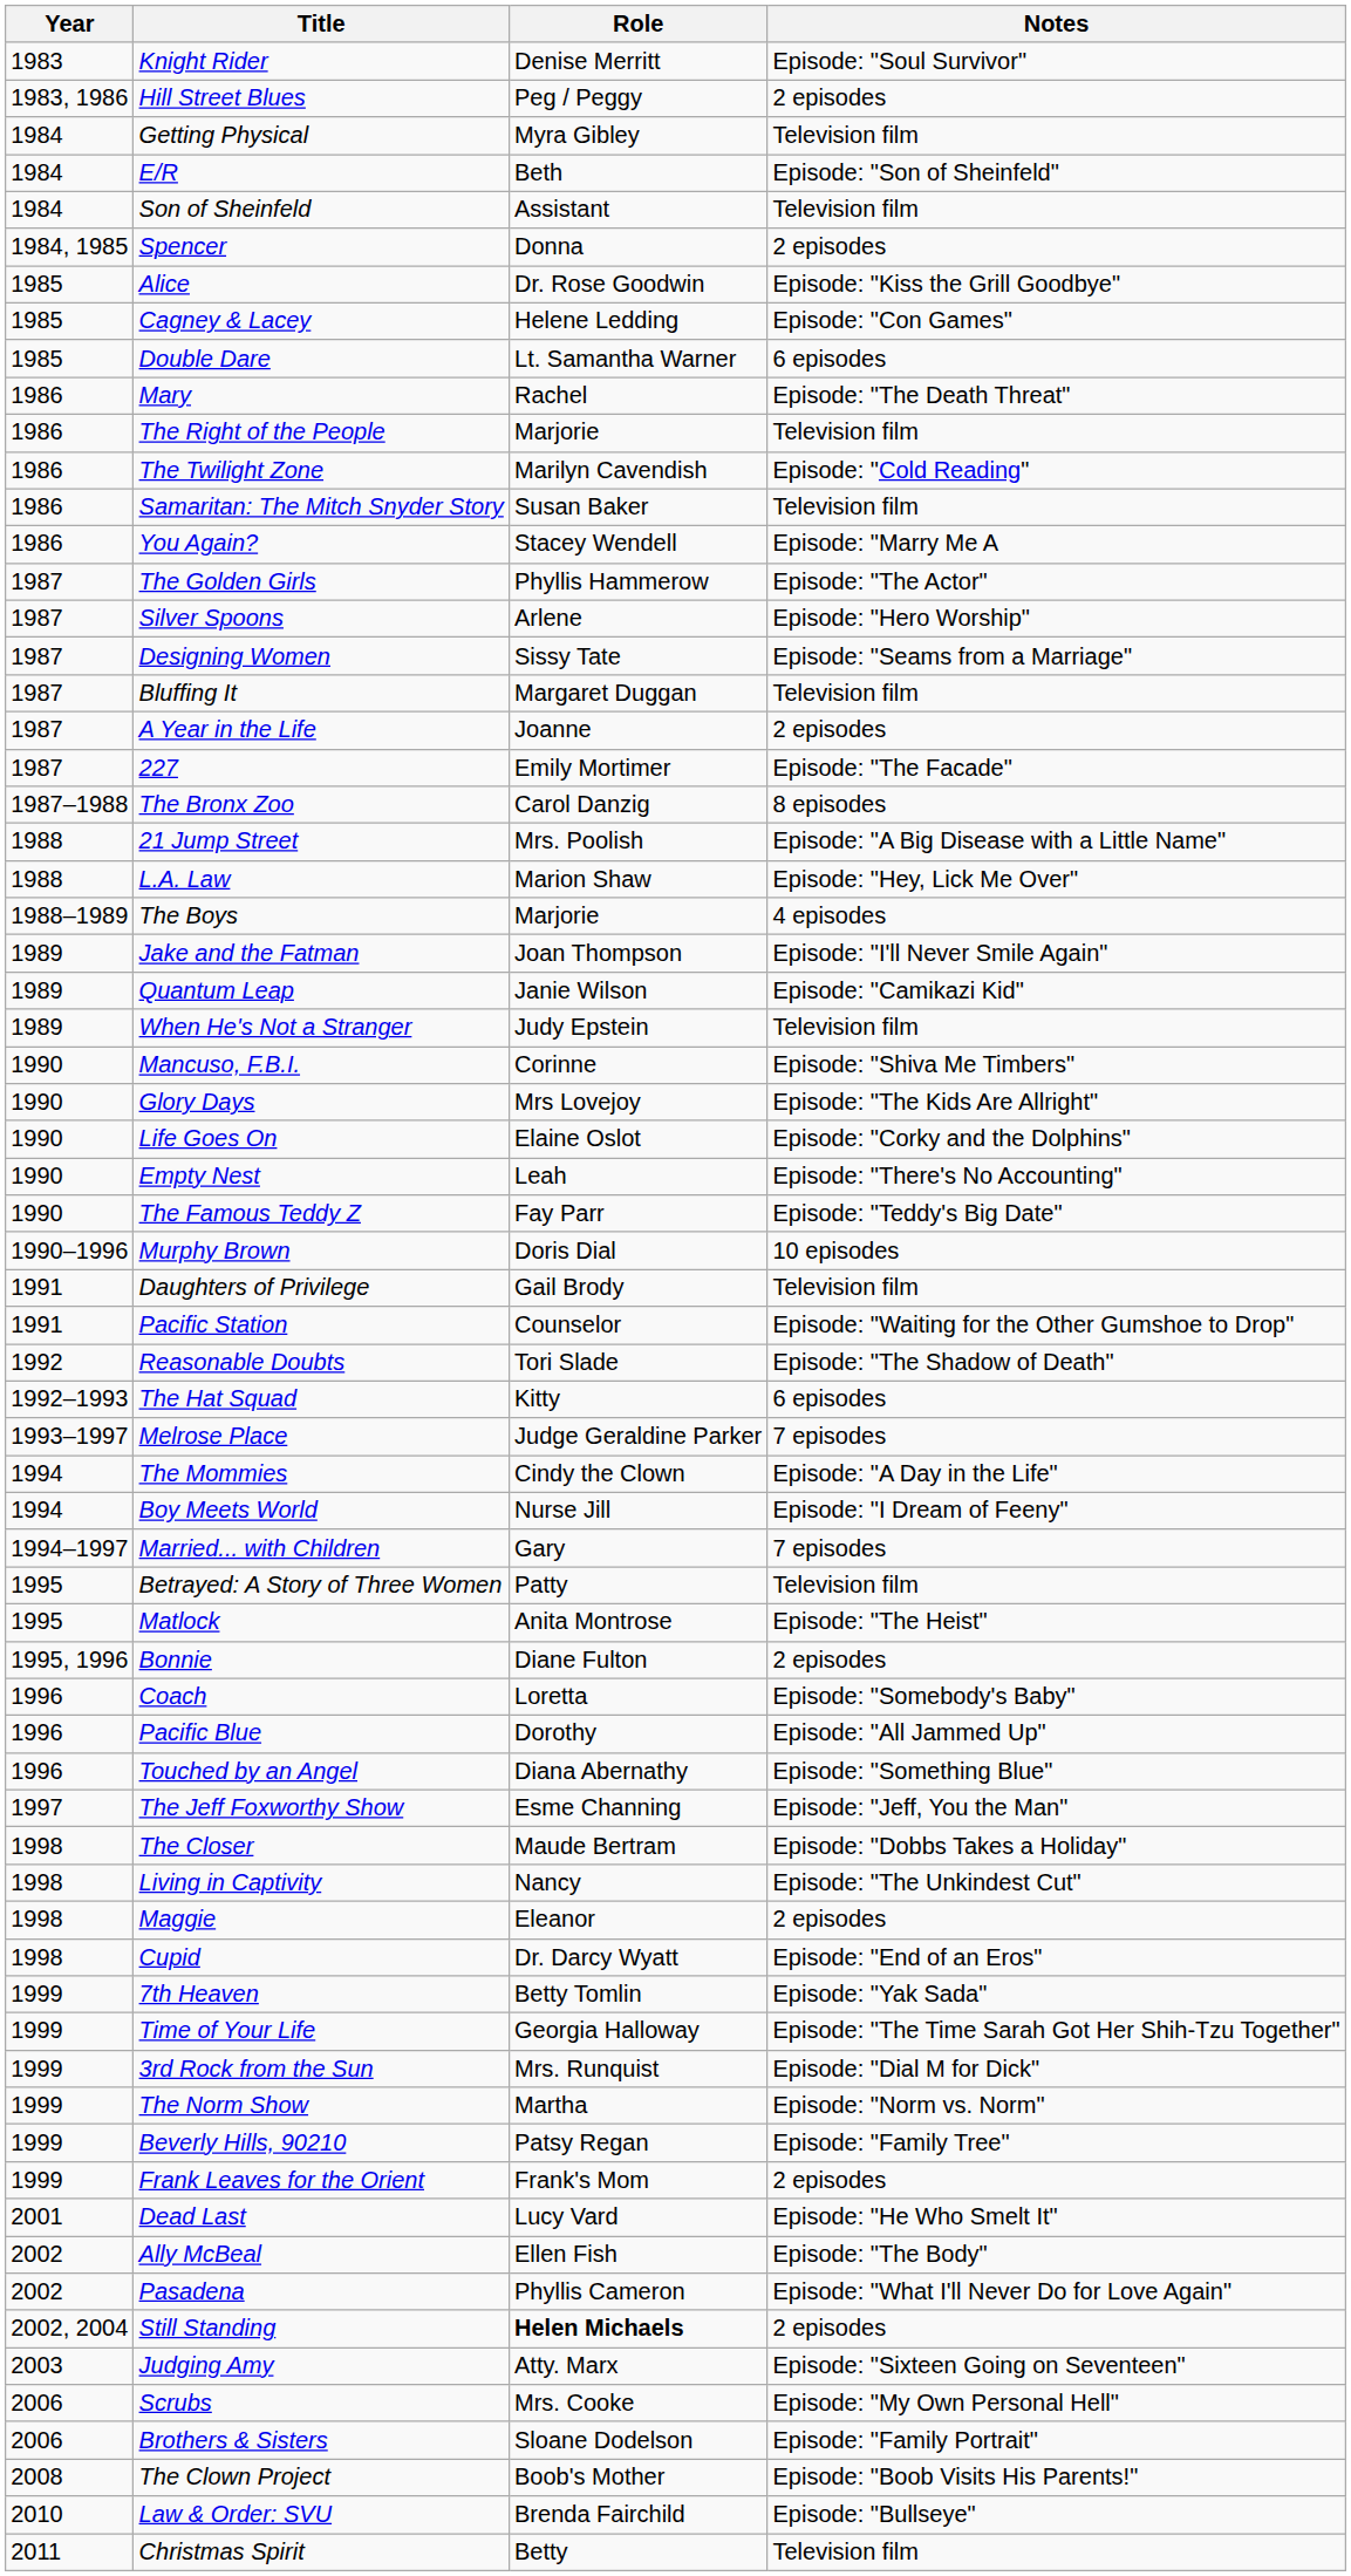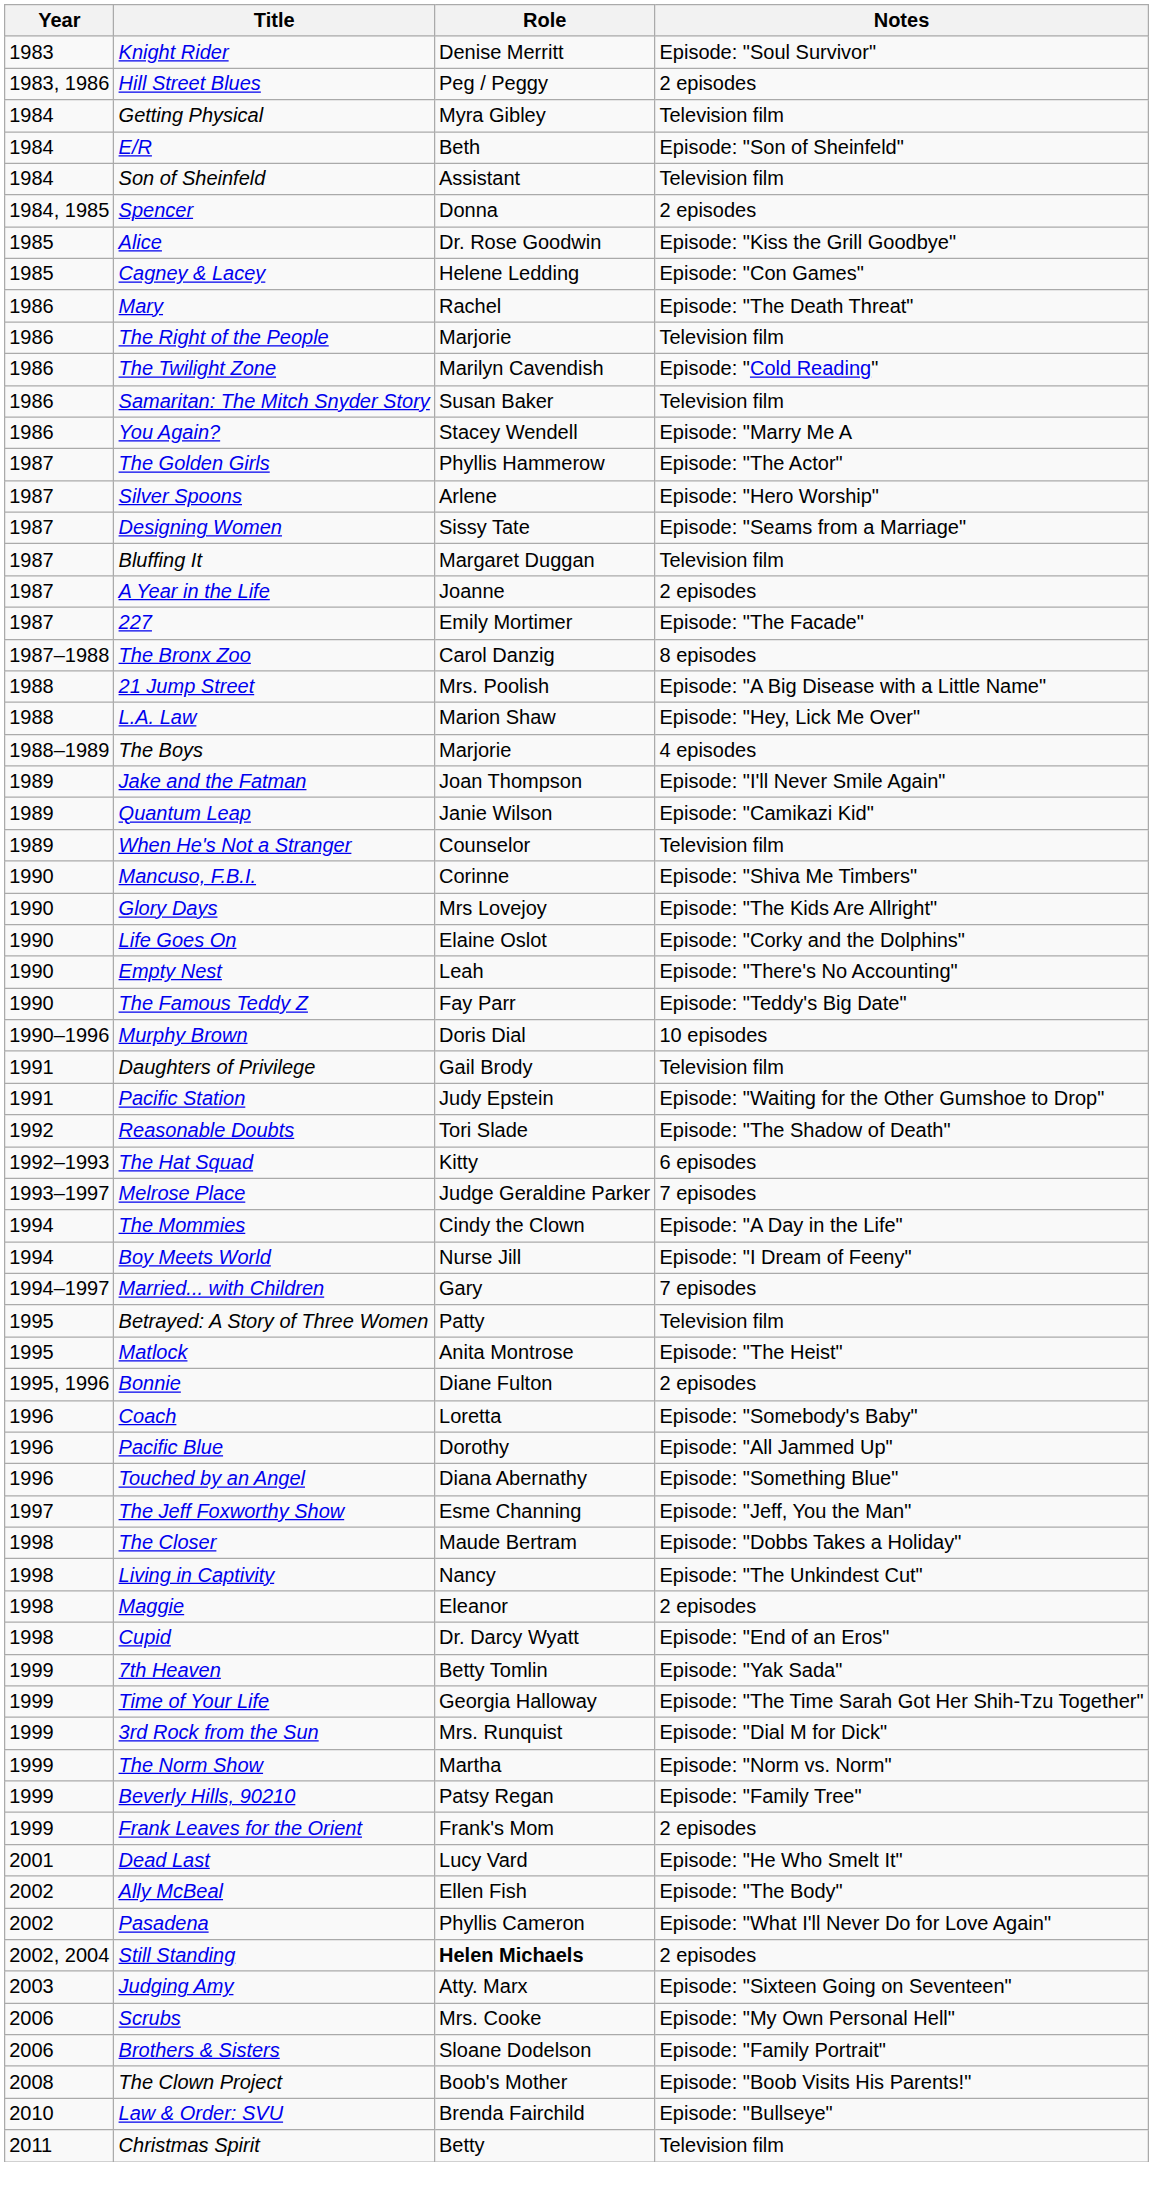- row: 1985 | Double Dare | Lt. Samantha Warner | 6 episodes
When He's Not a Stranger | Role: Judy Epstein -> Counselor
Pacific Station | Role: Counselor -> Judy Epstein
